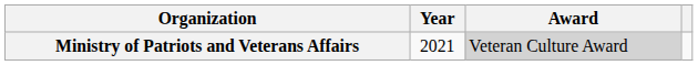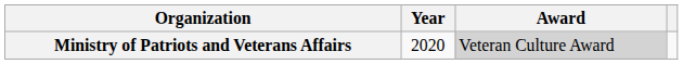Ministry of Patriots and Veterans Affairs | Year: 2021 -> 2020
